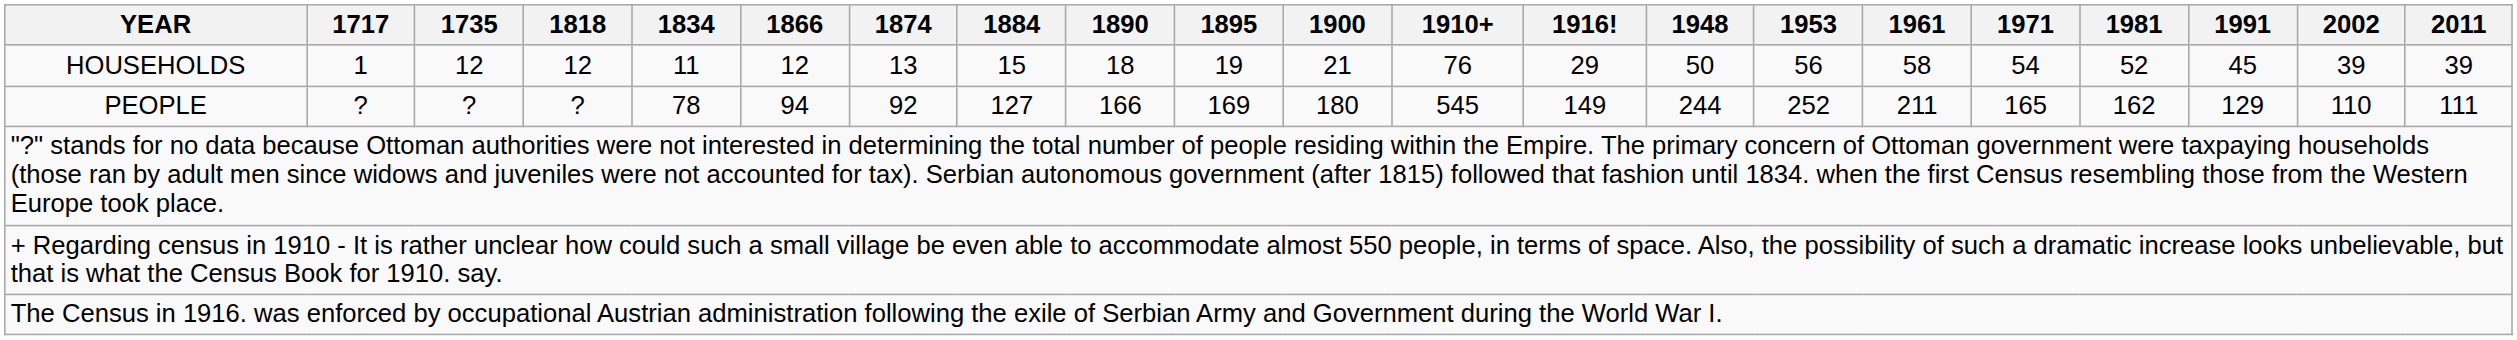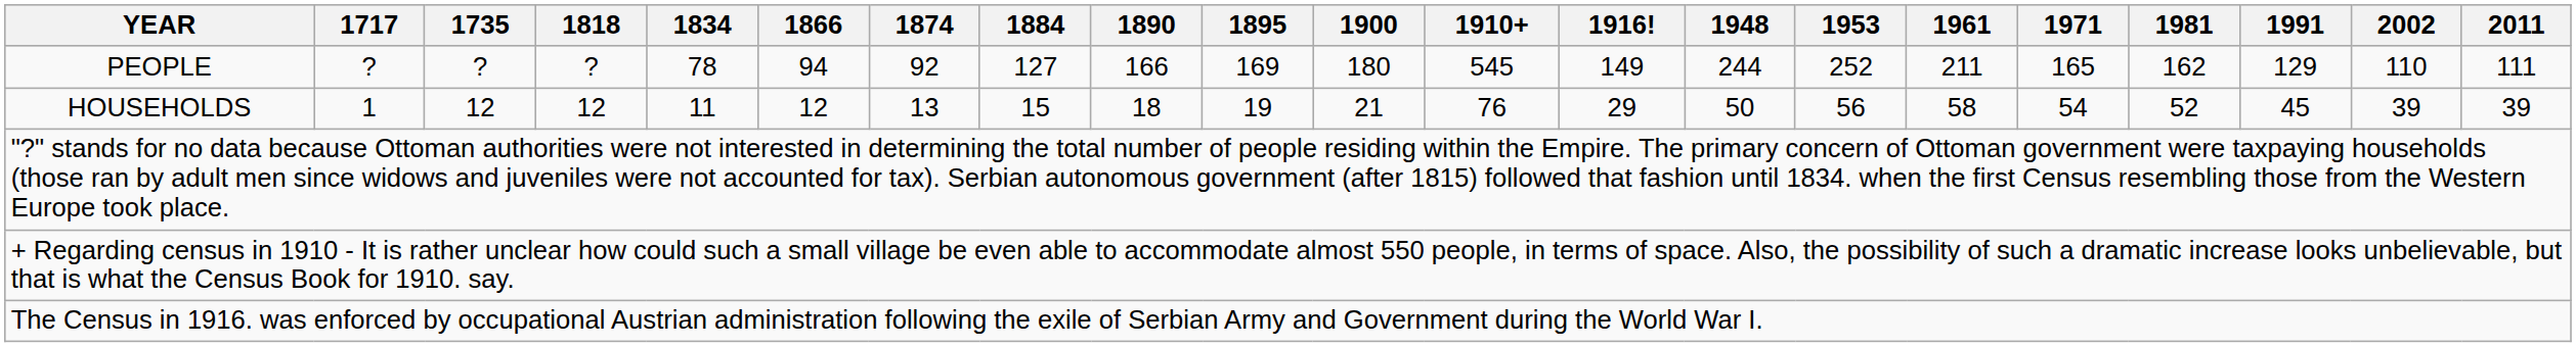rows swapped: HOUSEHOLDS <-> PEOPLE
